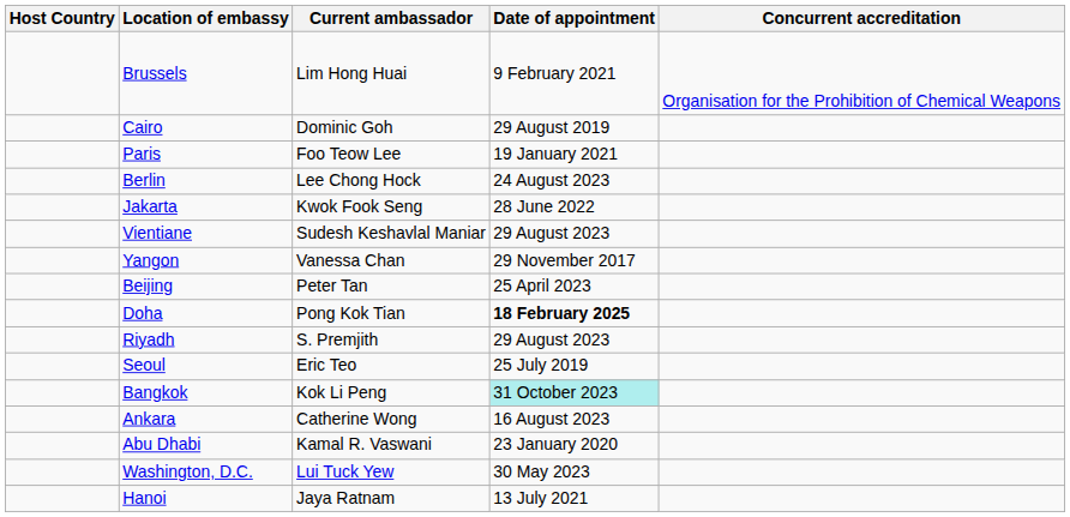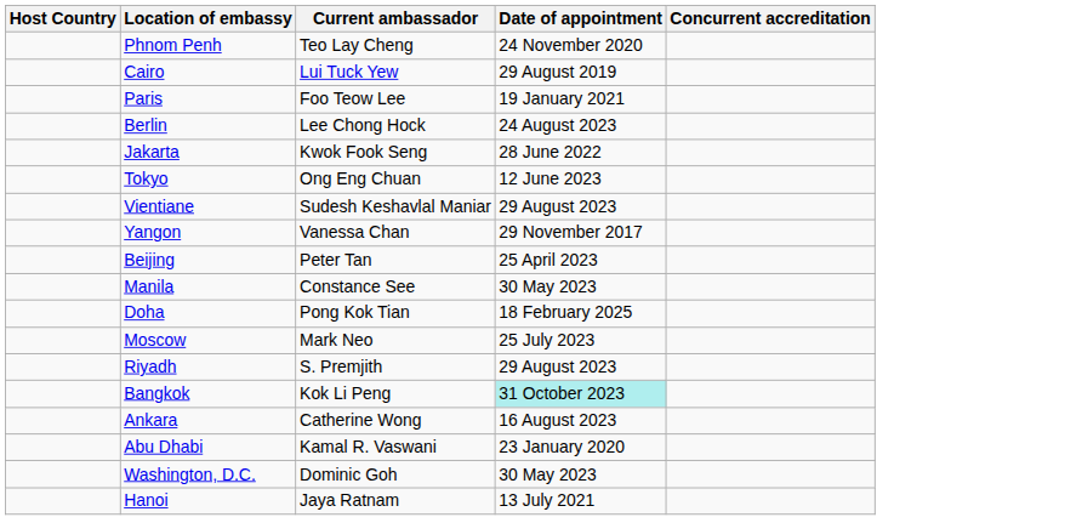- row: Brussels | Lim Hong Huai | 9 February 2021 | Organisation for the Prohibition of Chemical Weapons
+ row: Phnom Penh | Teo Lay Cheng | 24 November 2020
Cairo | Current ambassador: Dominic Goh -> Lui Tuck Yew
+ row: Tokyo | Ong Eng Chuan | 12 June 2023
+ row: Manila | Constance See | 30 May 2023
Doha | Date of appointment: bold -> normal
+ row: Moscow | Mark Neo | 25 July 2023
- row: Seoul | Eric Teo | 25 July 2019
Washington, D.C. | Current ambassador: Lui Tuck Yew -> Dominic Goh
